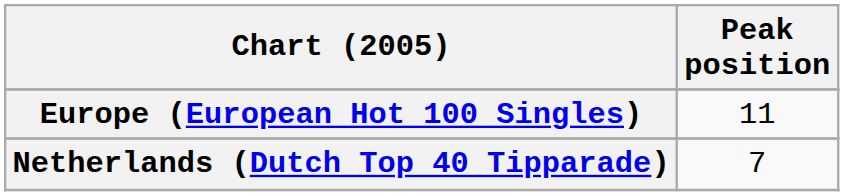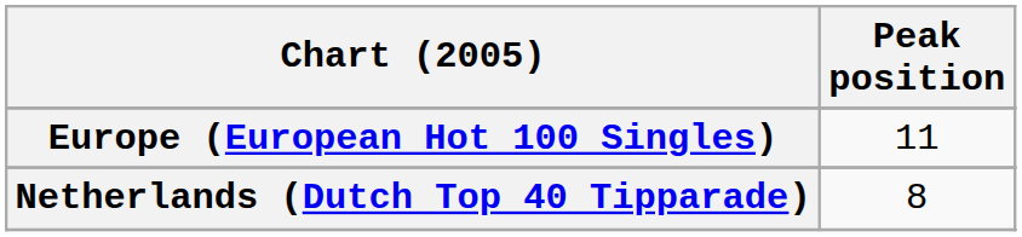Netherlands (Dutch Top 40 Tipparade) | Peak position: 7 -> 8
